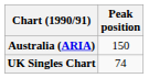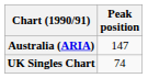Australia (ARIA) | Peak position: 150 -> 147
